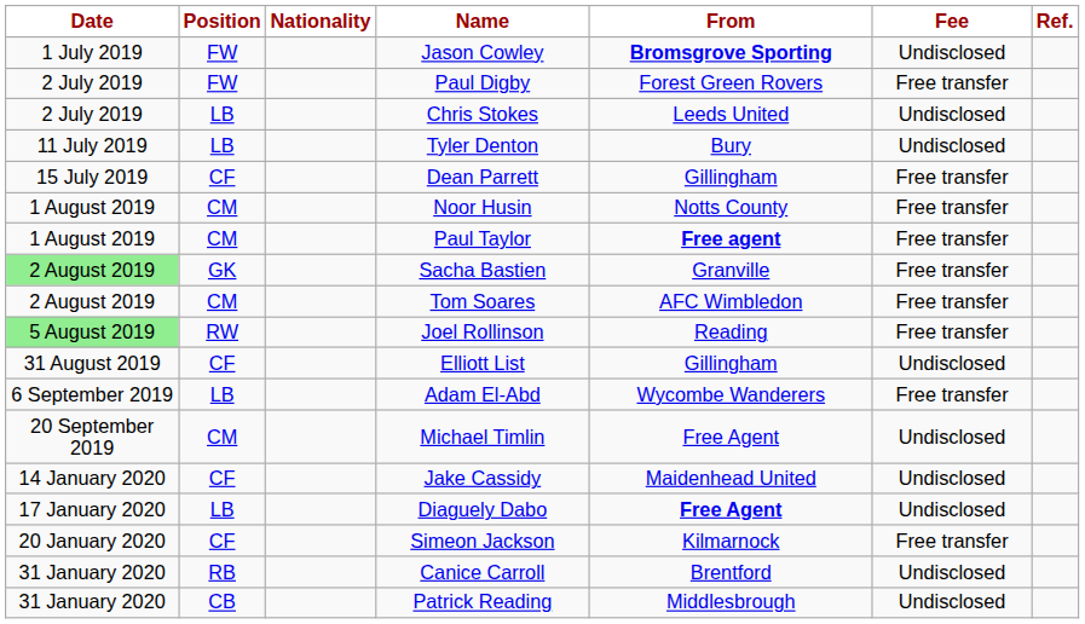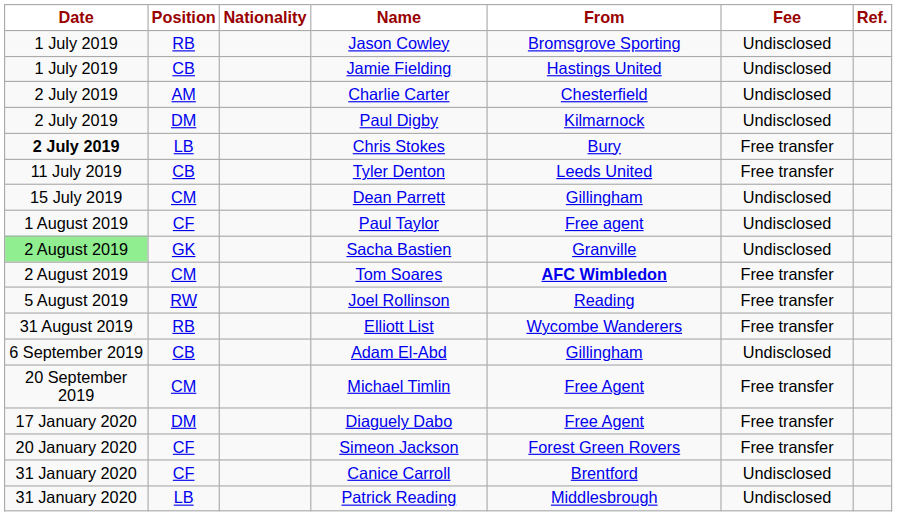Jason Cowley | Position: FW -> RB
Jason Cowley | From: bold -> normal
+ row: 1 July 2019 | CB | Jamie Fielding | Hastings United | Undisclosed
+ row: 2 July 2019 | AM | Charlie Carter | Chesterfield | Undisclosed
Paul Digby | Position: FW -> DM
Paul Digby | From: Forest Green Rovers -> Kilmarnock
Paul Digby | Fee: Free transfer -> Undisclosed
Chris Stokes | Date: normal -> bold
Chris Stokes | From: Leeds United -> Bury
Chris Stokes | Fee: Undisclosed -> Free transfer
Tyler Denton | Position: LB -> CB
Tyler Denton | From: Bury -> Leeds United
Tyler Denton | Fee: Undisclosed -> Free transfer
Dean Parrett | Position: CF -> CM
Dean Parrett | Fee: Free transfer -> Undisclosed
- row: 1 August 2019 | CM | Noor Husin | Notts County | Free transfer
Paul Taylor | Position: CM -> CF
Paul Taylor | From: bold -> normal
Paul Taylor | Fee: Free transfer -> Undisclosed
Sacha Bastien | Fee: Free transfer -> Undisclosed
Tom Soares | From: normal -> bold
Joel Rollinson | Date: lightgreen background -> no background
Elliott List | Position: CF -> RB
Elliott List | From: Gillingham -> Wycombe Wanderers
Elliott List | Fee: Undisclosed -> Free transfer
Adam El-Abd | Position: LB -> CB
Adam El-Abd | From: Wycombe Wanderers -> Gillingham
Adam El-Abd | Fee: Free transfer -> Undisclosed
Michael Timlin | Fee: Undisclosed -> Free transfer
- row: 14 January 2020 | CF | Jake Cassidy | Maidenhead United | Undisclosed
Diaguely Dabo | Position: LB -> DM
Diaguely Dabo | From: bold -> normal
Diaguely Dabo | Fee: Undisclosed -> Free transfer
Simeon Jackson | From: Kilmarnock -> Forest Green Rovers
Canice Carroll | Position: RB -> CF
Patrick Reading | Position: CB -> LB
